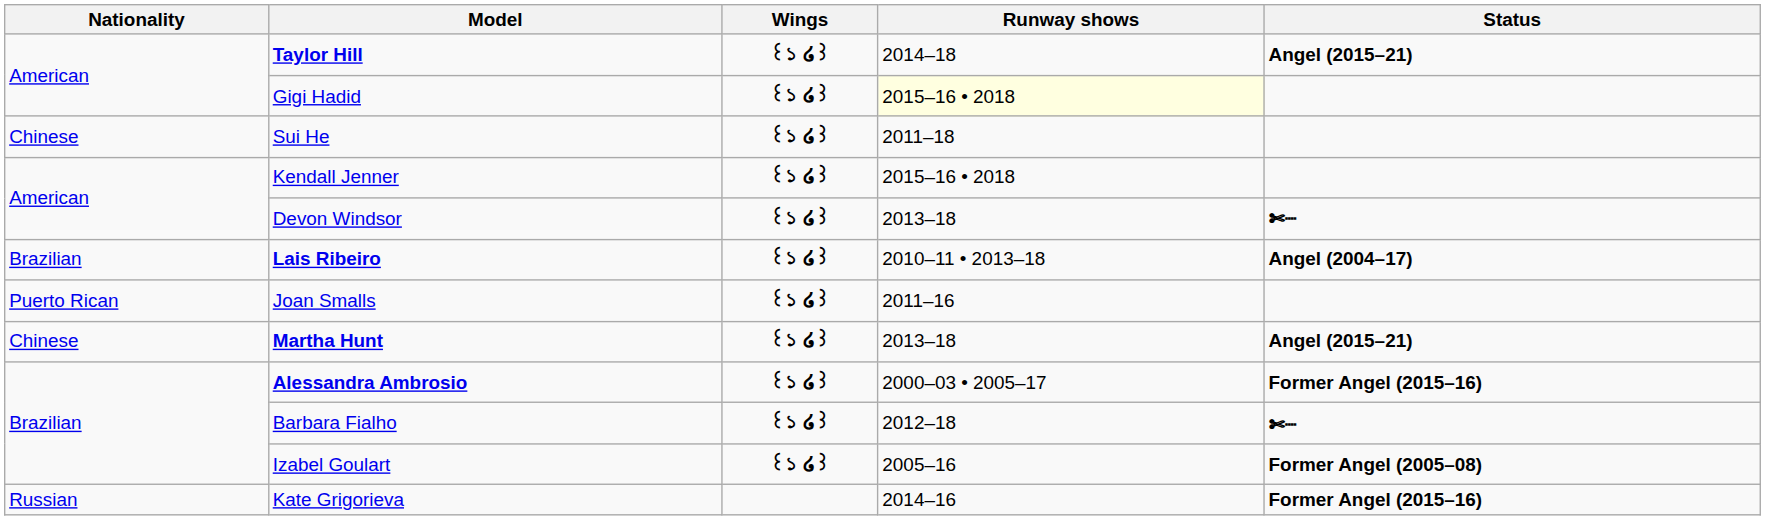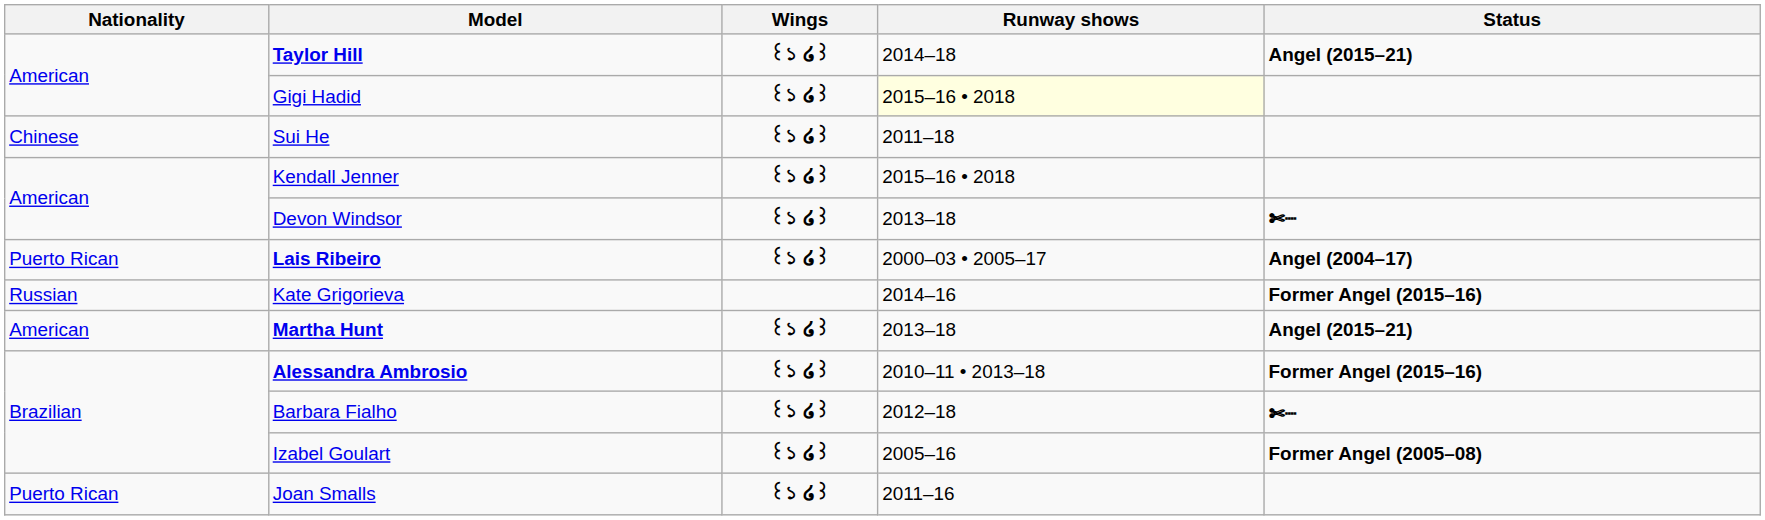Lais Ribeiro | Nationality: Brazilian -> Puerto Rican
Lais Ribeiro | Runway shows: 2010–11 • 2013–18 -> 2000–03 • 2005–17
rows swapped: Kate Grigorieva <-> Joan Smalls
Martha Hunt | Nationality: Chinese -> American
Alessandra Ambrosio | Runway shows: 2000–03 • 2005–17 -> 2010–11 • 2013–18
